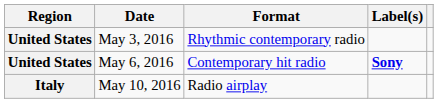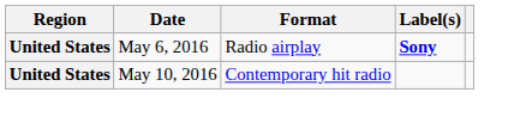- row: United States | May 3, 2016 | Rhythmic contemporary radio
May 6, 2016 | Format: Contemporary hit radio -> Radio airplay
May 10, 2016 | Region: Italy -> United States
May 10, 2016 | Format: Radio airplay -> Contemporary hit radio
